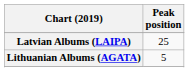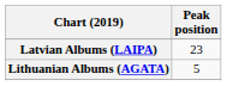Latvian Albums (LAIPA) | Peak position: 25 -> 23
